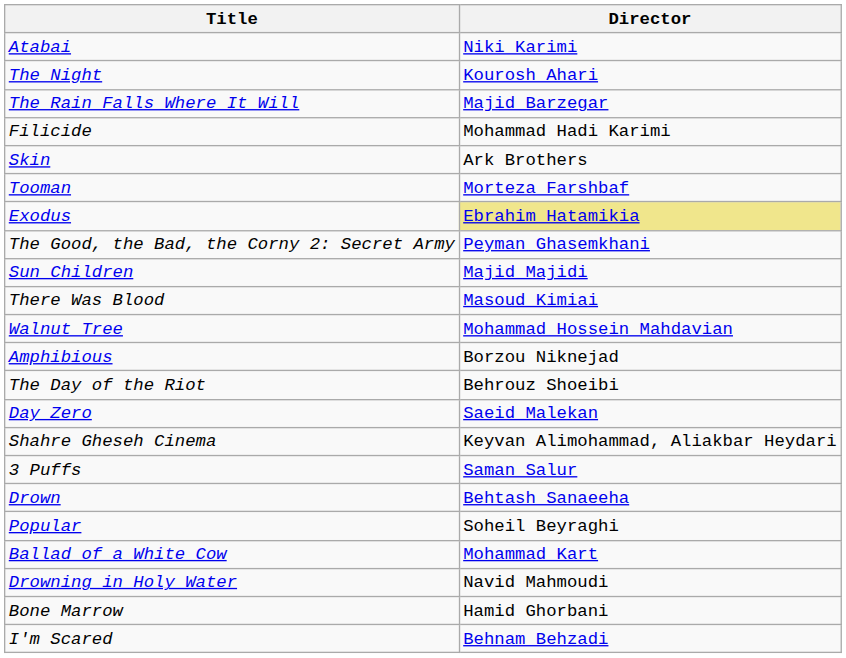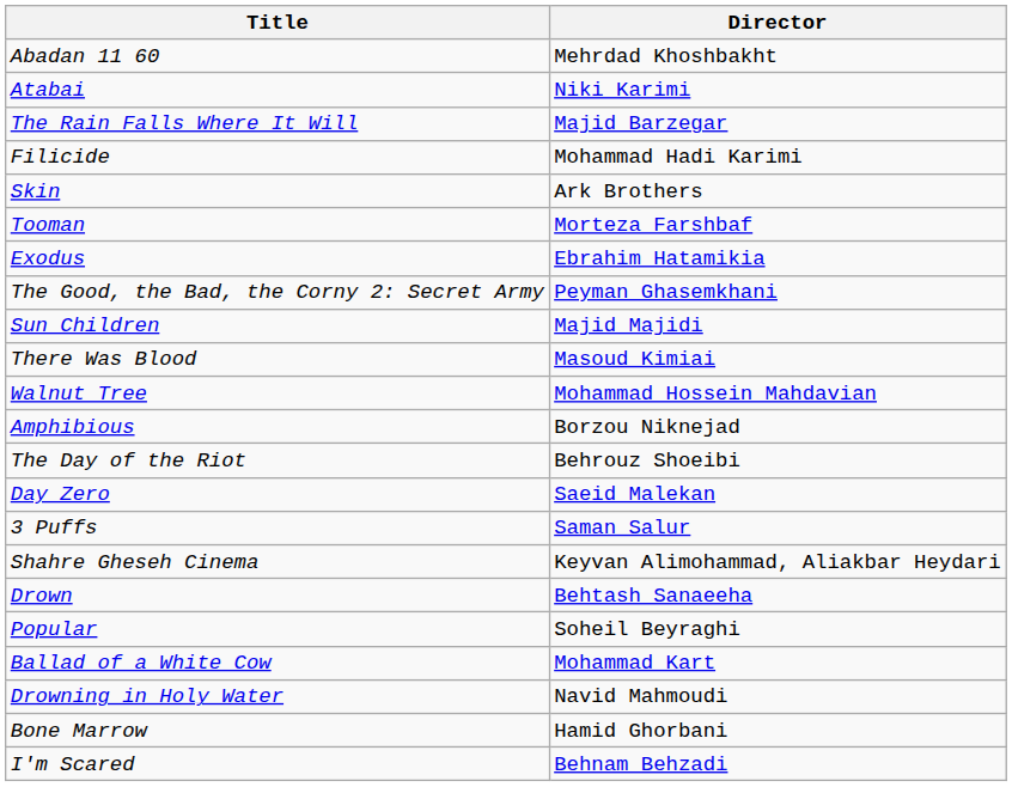+ row: Abadan 11 60 | Mehrdad Khoshbakht
- row: The Night | Kourosh Ahari
Exodus | Director: khaki background -> no background
rows swapped: 3 Puffs <-> Shahre Gheseh Cinema
